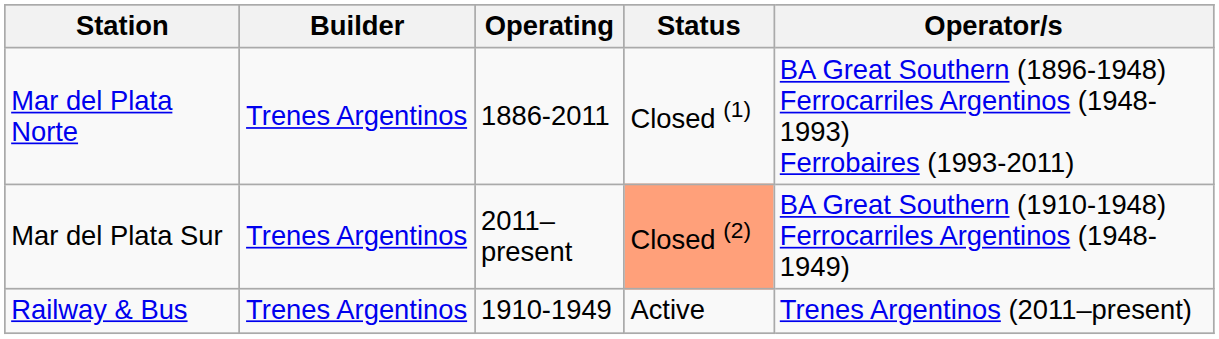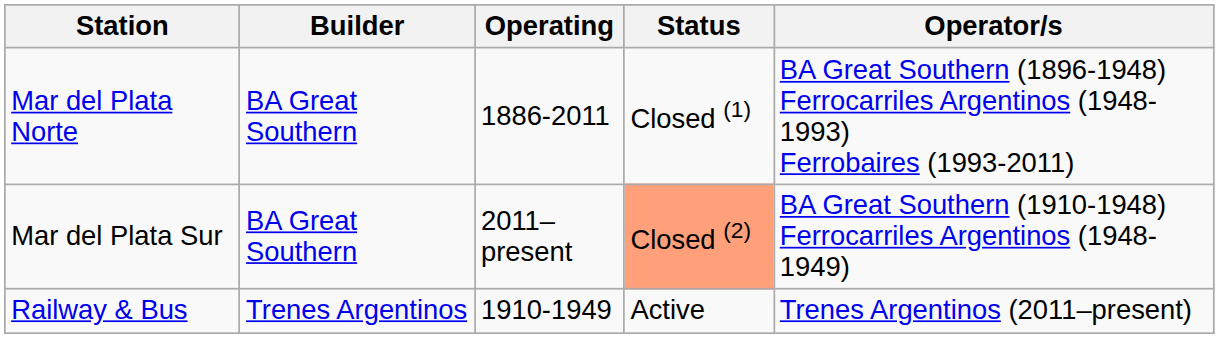Mar del Plata Norte | Builder: Trenes Argentinos -> BA Great Southern
Mar del Plata Sur | Builder: Trenes Argentinos -> BA Great Southern
